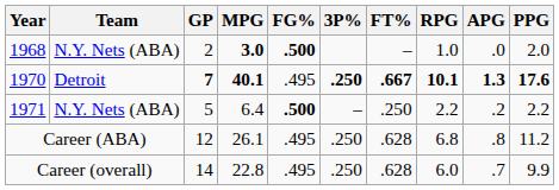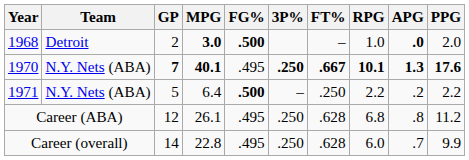1968 | Team: N.Y. Nets (ABA) -> Detroit
1968 | APG: normal -> bold
1970 | Team: Detroit -> N.Y. Nets (ABA)
